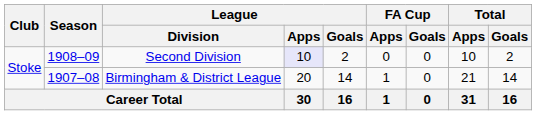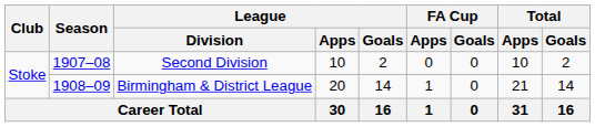Second Division | Season: 1908–09 -> 1907–08
Second Division | League / Apps: lavender background -> no background
Birmingham & District League | Season: 1907–08 -> 1908–09
